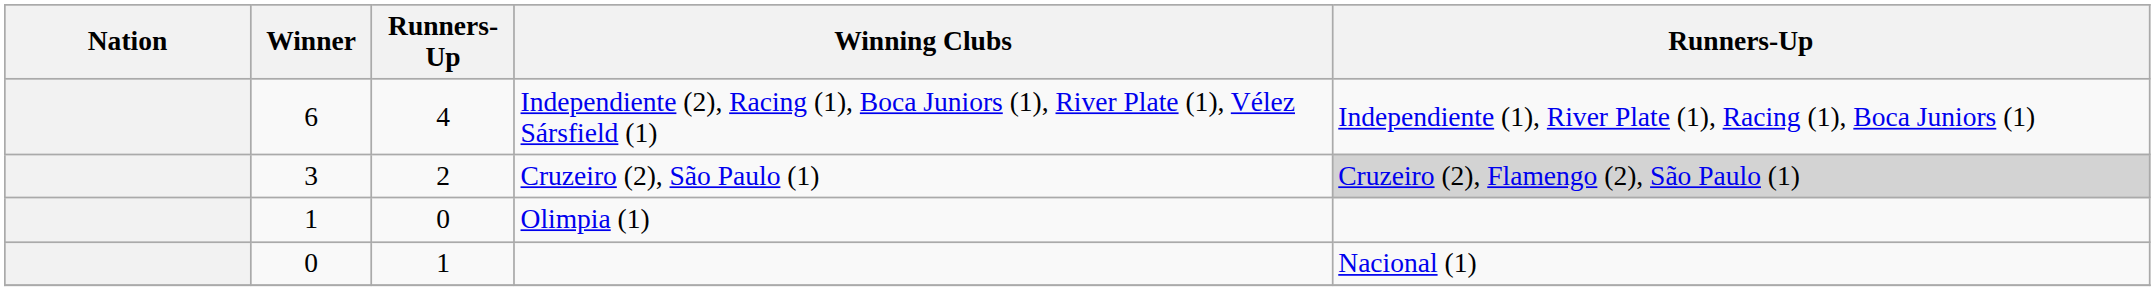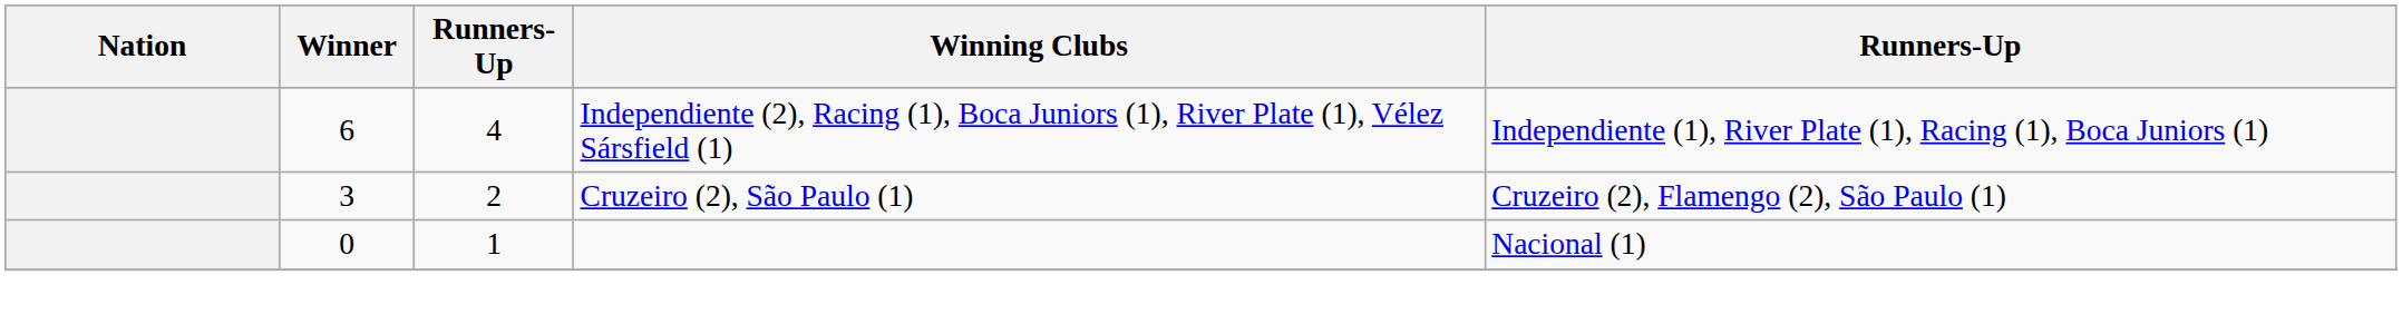Cruzeiro (2), São Paulo (1) | column 5: lightgrey background -> no background
- row: 1 | 0 | Olimpia (1)
